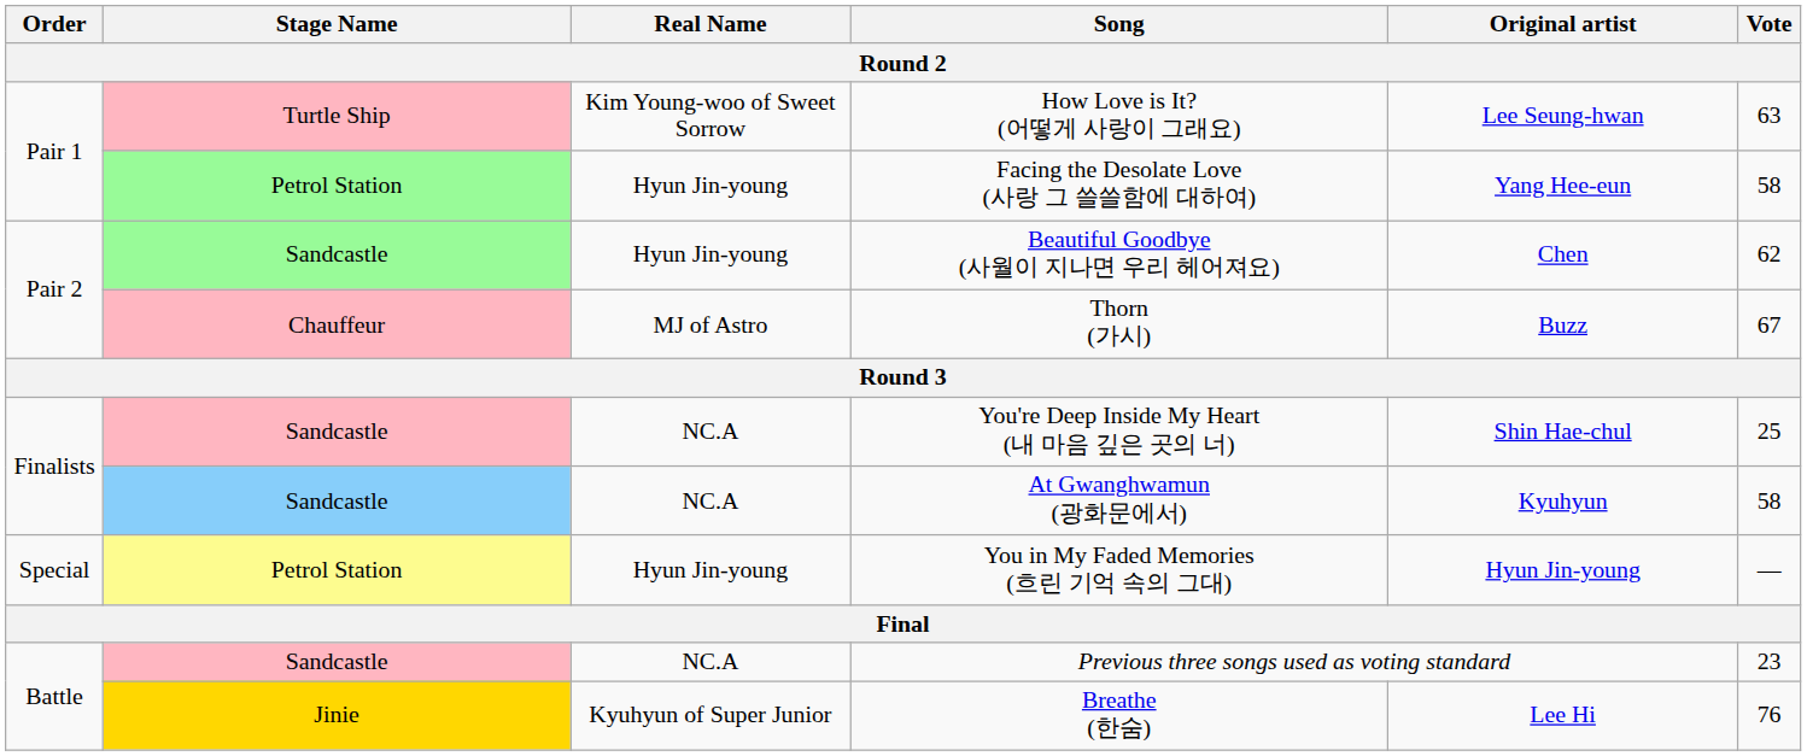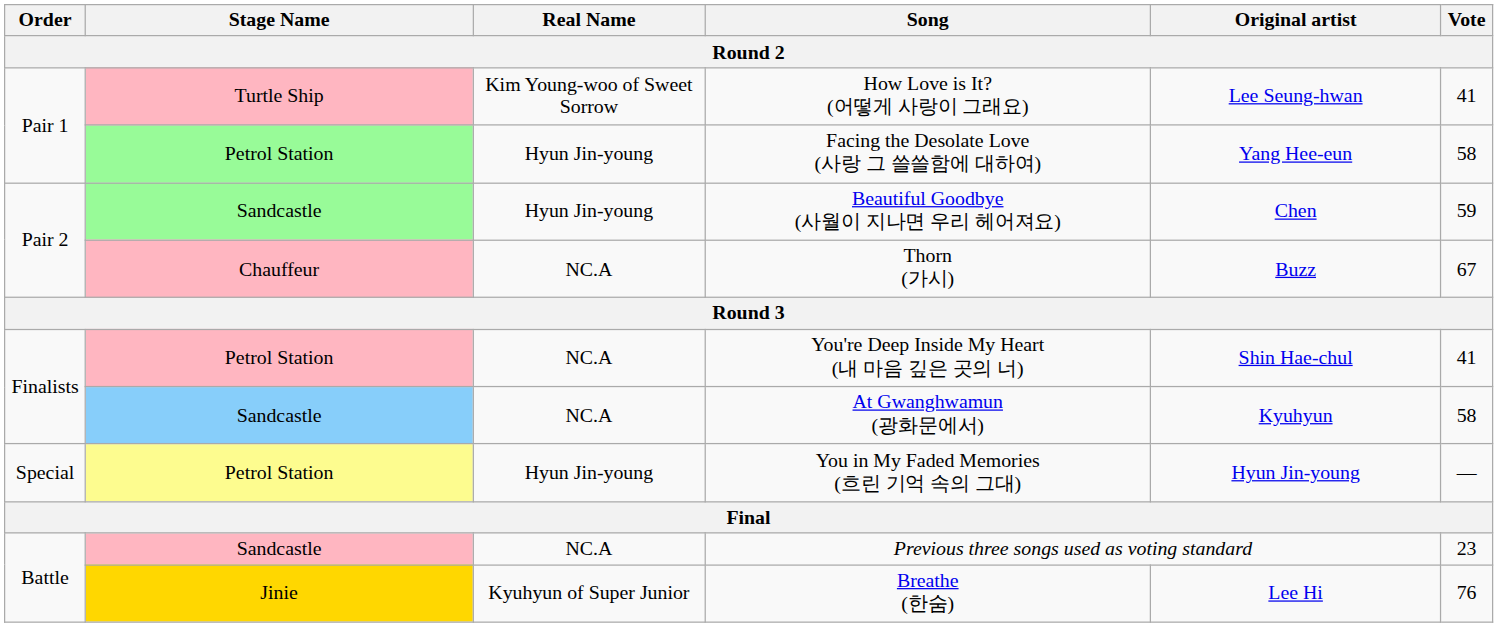How Love is It? (어떻게 사랑이 그래요) | Vote: 63 -> 41
Beautiful Goodbye (사월이 지나면 우리 헤어져요) | Vote: 62 -> 59
Thorn (가시) | Real Name: MJ of Astro -> NC.A
You're Deep Inside My Heart (내 마음 깊은 곳의 너) | Stage Name: Sandcastle -> Petrol Station
You're Deep Inside My Heart (내 마음 깊은 곳의 너) | Vote: 25 -> 41
